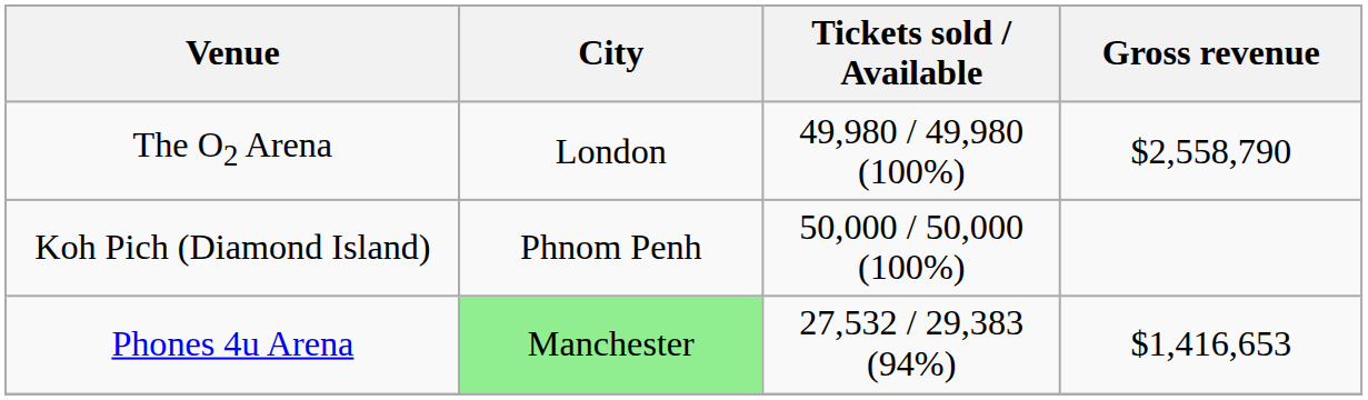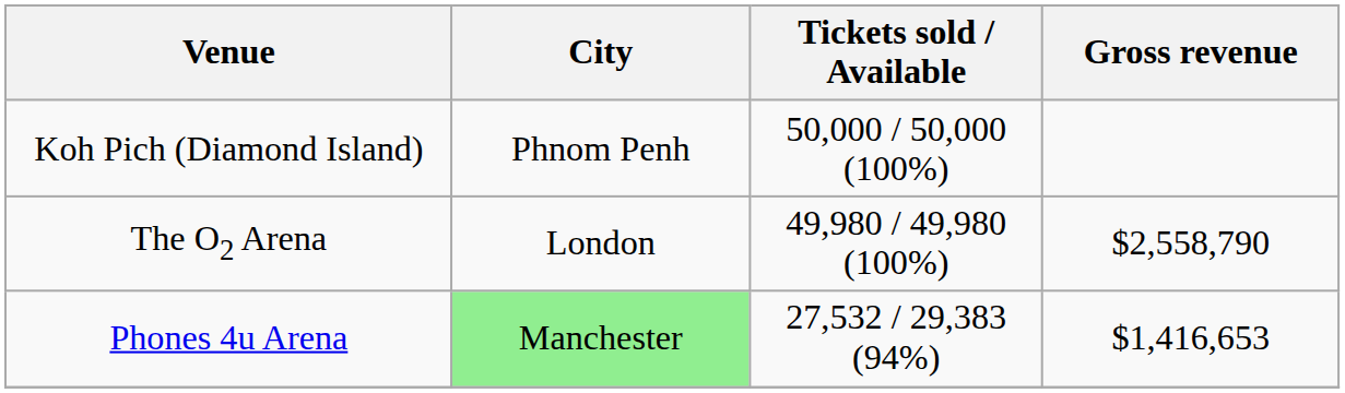rows swapped: The O2 Arena <-> Koh Pich (Diamond Island)
